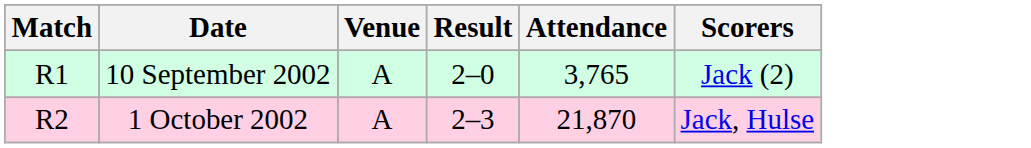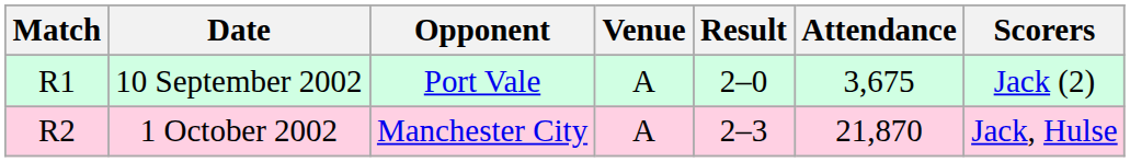+ column: Opponent | Port Vale | Manchester City
10 September 2002 | Attendance: 3,765 -> 3,675
